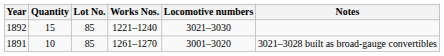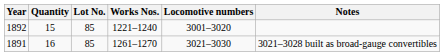1892 | Locomotive numbers: 3021–3030 -> 3001–3020
1891 | Quantity: 10 -> 16
1891 | Locomotive numbers: 3001–3020 -> 3021–3030
